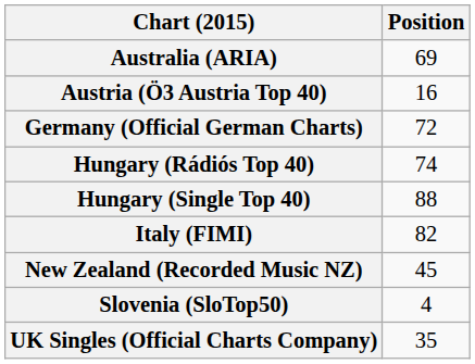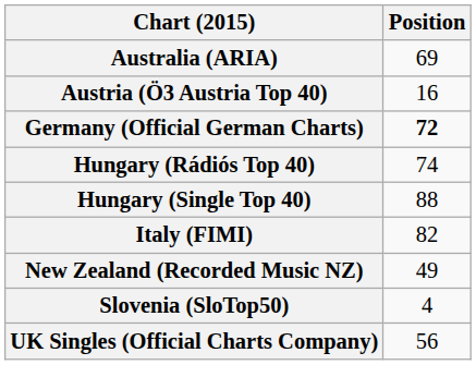Germany (Official German Charts) | Position: normal -> bold
New Zealand (Recorded Music NZ) | Position: 45 -> 49
UK Singles (Official Charts Company) | Position: 35 -> 56
